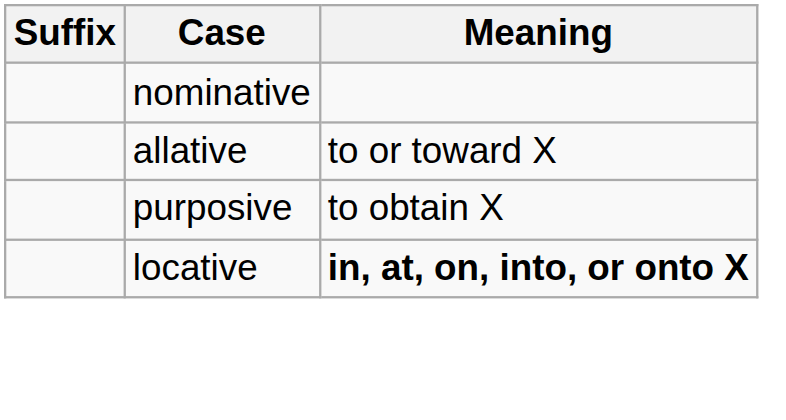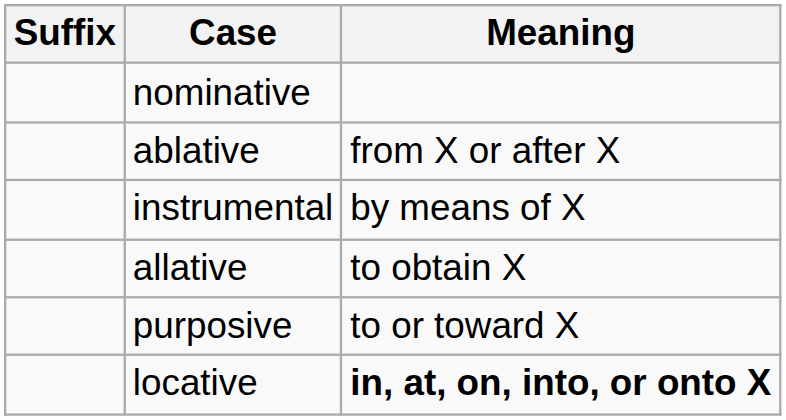+ row: ablative | from X or after X
+ row: instrumental | by means of X
allative | Meaning: to or toward X -> to obtain X
purposive | Meaning: to obtain X -> to or toward X
